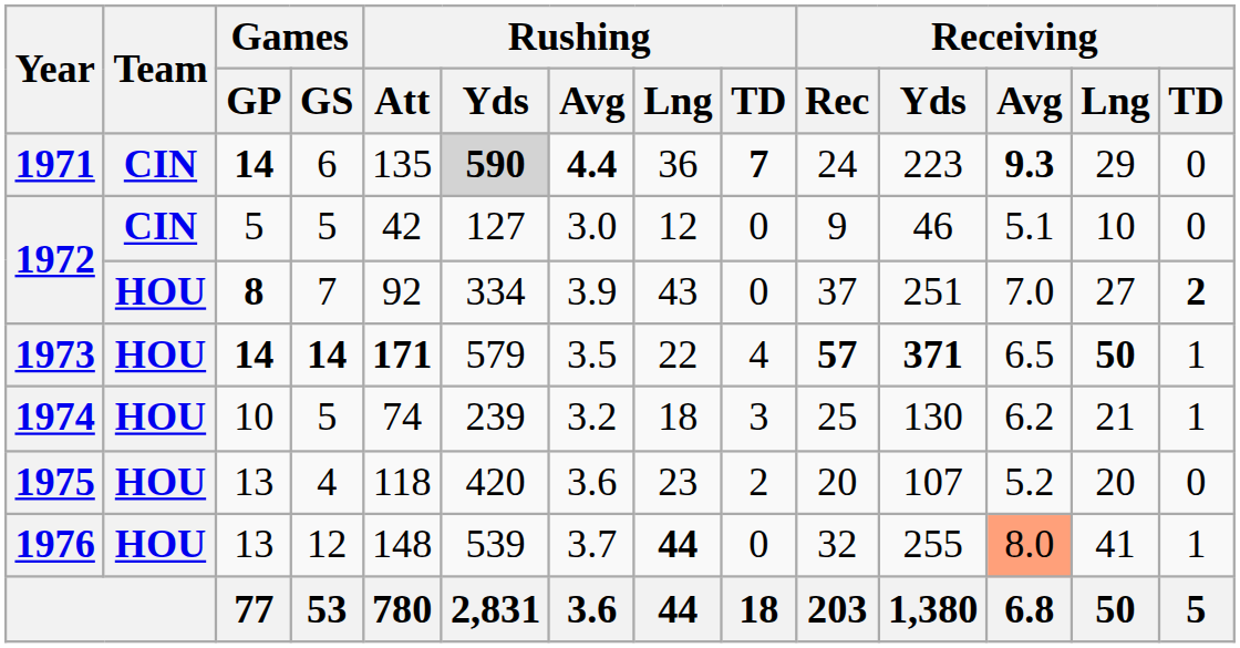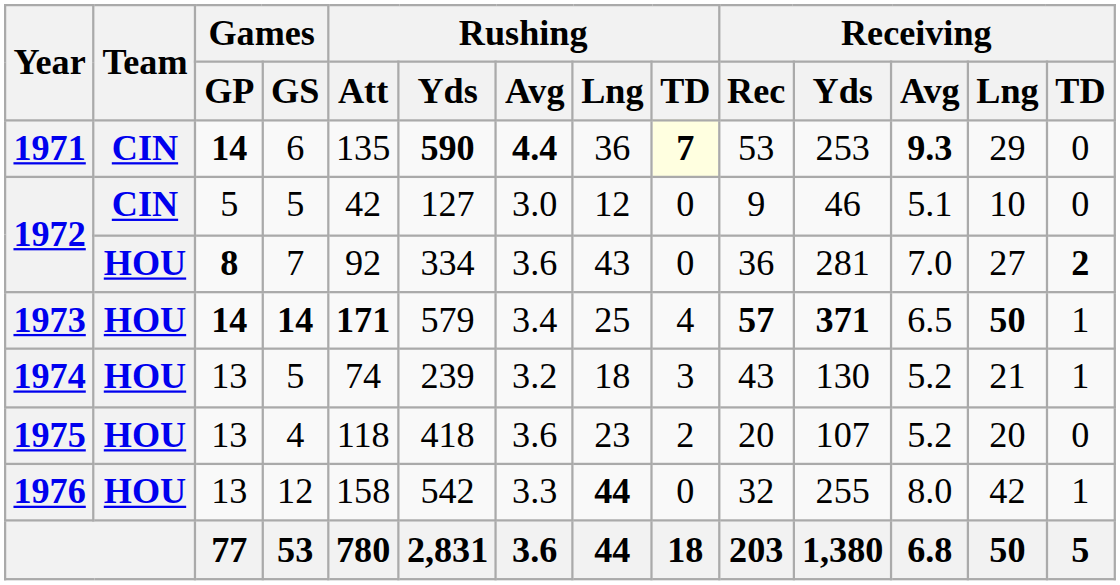1971 | Rushing / Yds: lightgrey background -> no background
1971 | Rushing / TD: no background -> lightyellow background
1971 | Receiving / Rec: 24 -> 53
1971 | Receiving / Yds: 223 -> 253
1972 / 7 | Rushing / Avg: 3.9 -> 3.6
1972 / 7 | Receiving / Rec: 37 -> 36
1972 / 7 | Receiving / Yds: 251 -> 281
1973 | Rushing / Avg: 3.5 -> 3.4
1973 | Rushing / Lng: 22 -> 25
1974 | Games / GP: 10 -> 13
1974 | Receiving / Rec: 25 -> 43
1974 | Receiving / Avg: 6.2 -> 5.2
1975 | Rushing / Yds: 420 -> 418
1976 | Rushing / Att: 148 -> 158
1976 | Rushing / Yds: 539 -> 542
1976 | Rushing / Avg: 3.7 -> 3.3
1976 | Receiving / Avg: lightsalmon background -> no background
1976 | Receiving / Lng: 41 -> 42
